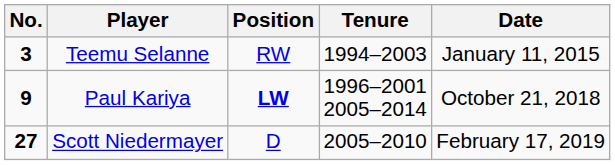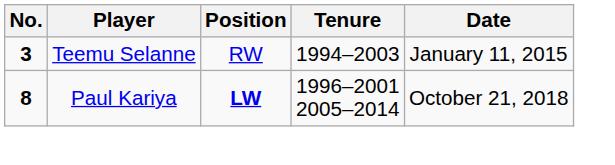Paul Kariya | No.: 9 -> 8
- row: 27 | Scott Niedermayer | D | 2005–2010 | February 17, 2019
